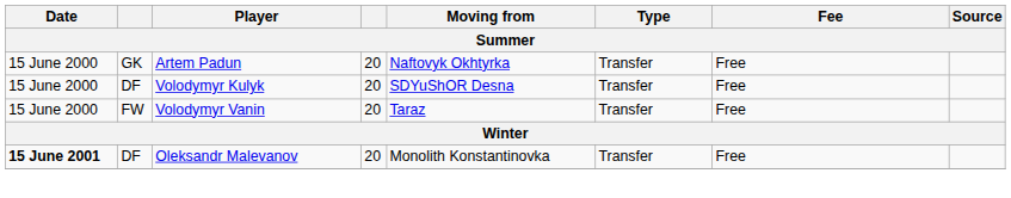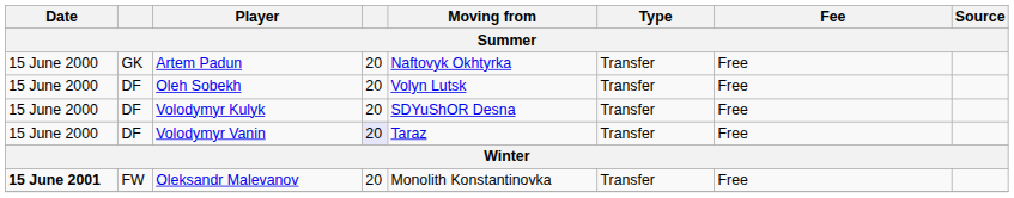+ row: 15 June 2000 | DF | Oleh Sobekh | 20 | Volyn Lutsk | Transfer | Free
Volodymyr Vanin | column 2: FW -> DF
Volodymyr Vanin | column 4: no background -> lavender background
Oleksandr Malevanov | column 2: DF -> FW
